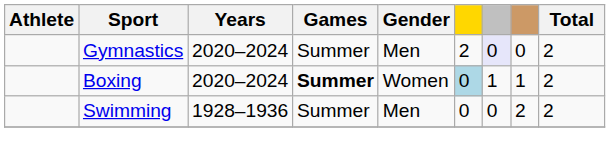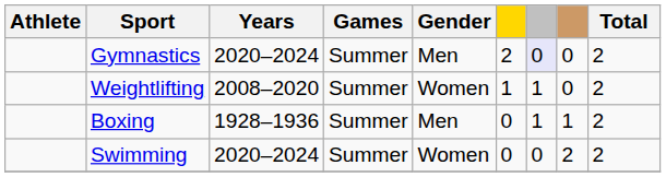+ row: Weightlifting | 2008–2020 | Summer | Women | 1 | 1 | 0 | 2
Boxing | Years: 2020–2024 -> 1928–1936
Boxing | Games: bold -> normal
Boxing | Gender: Women -> Men
Boxing | column 6: lightblue background -> no background
Swimming | Years: 1928–1936 -> 2020–2024
Swimming | Gender: Men -> Women
